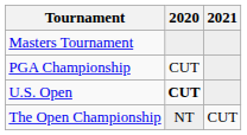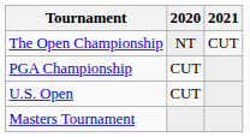rows swapped: Masters Tournament <-> The Open Championship
U.S. Open | 2020: bold -> normal
